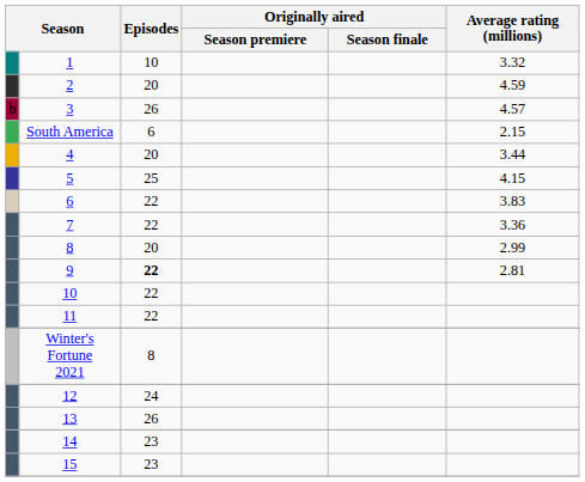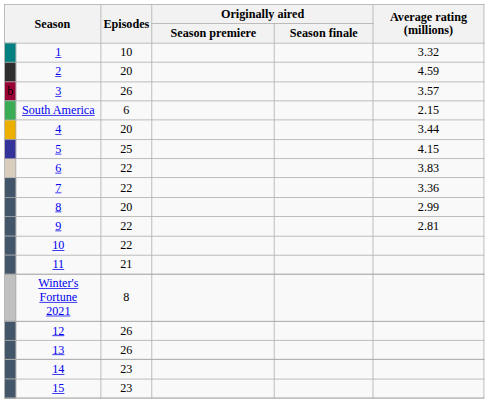3 | Average rating (millions): 4.57 -> 3.57
9 | Episodes: bold -> normal
11 | Episodes: 22 -> 21
12 | Episodes: 24 -> 26
